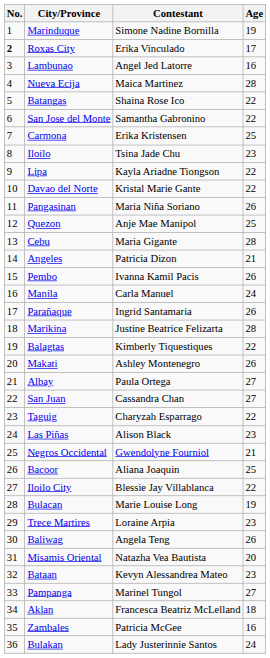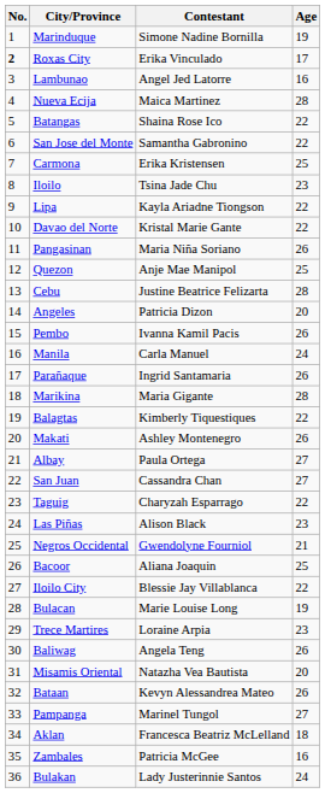Cebu | Contestant: Maria Gigante -> Justine Beatrice Felizarta
Angeles | Age: 21 -> 20
Marikina | Contestant: Justine Beatrice Felizarta -> Maria Gigante
Bataan | Age: 23 -> 26
